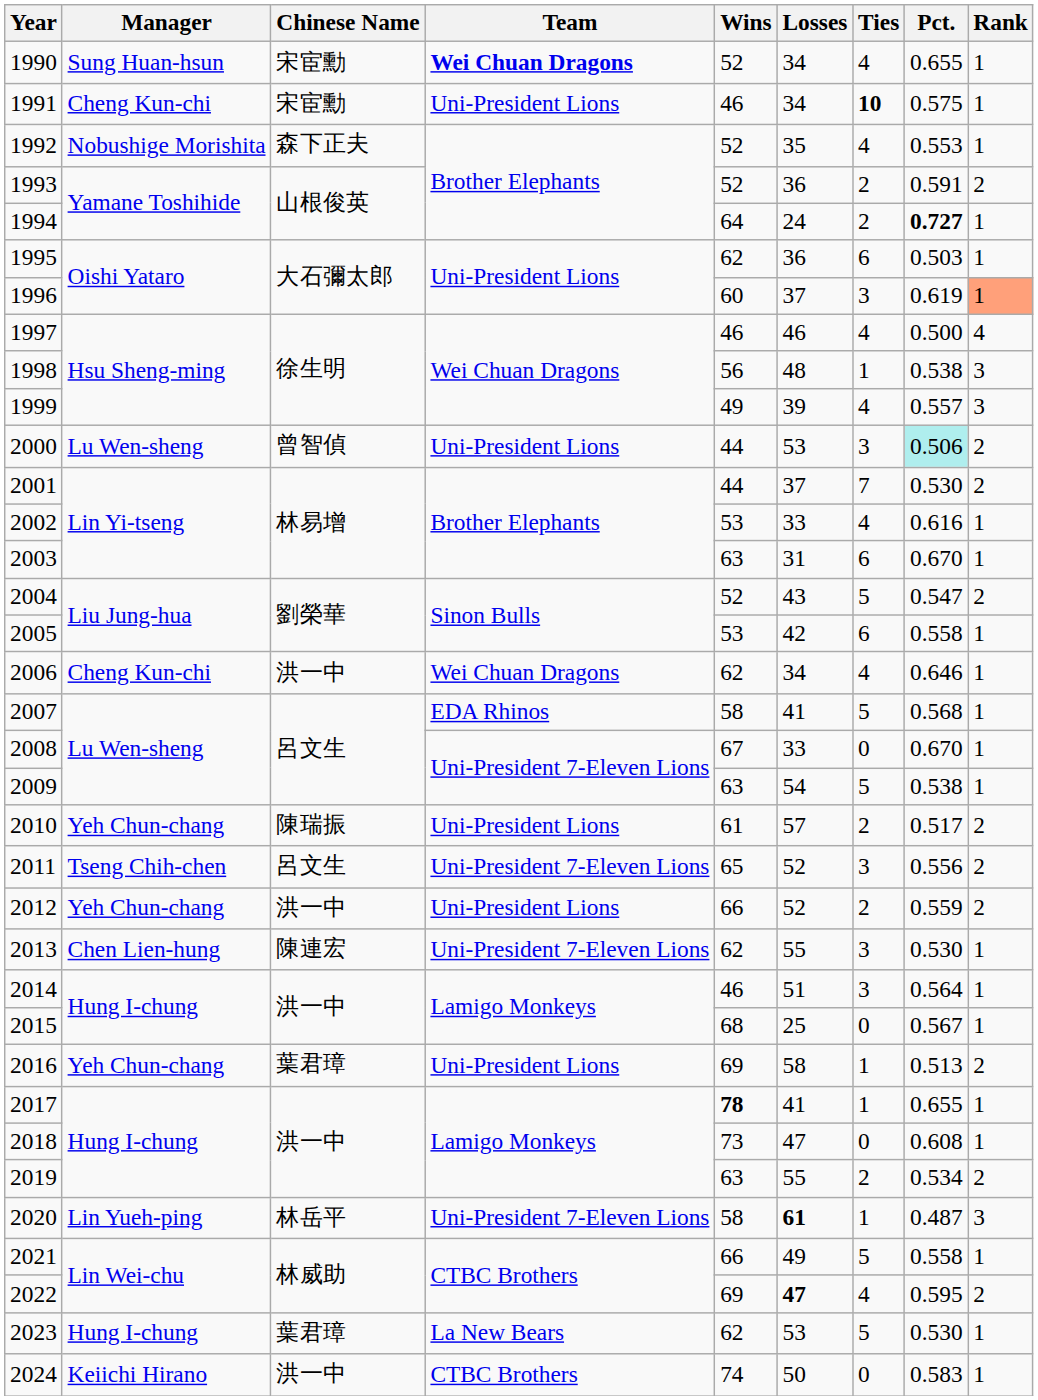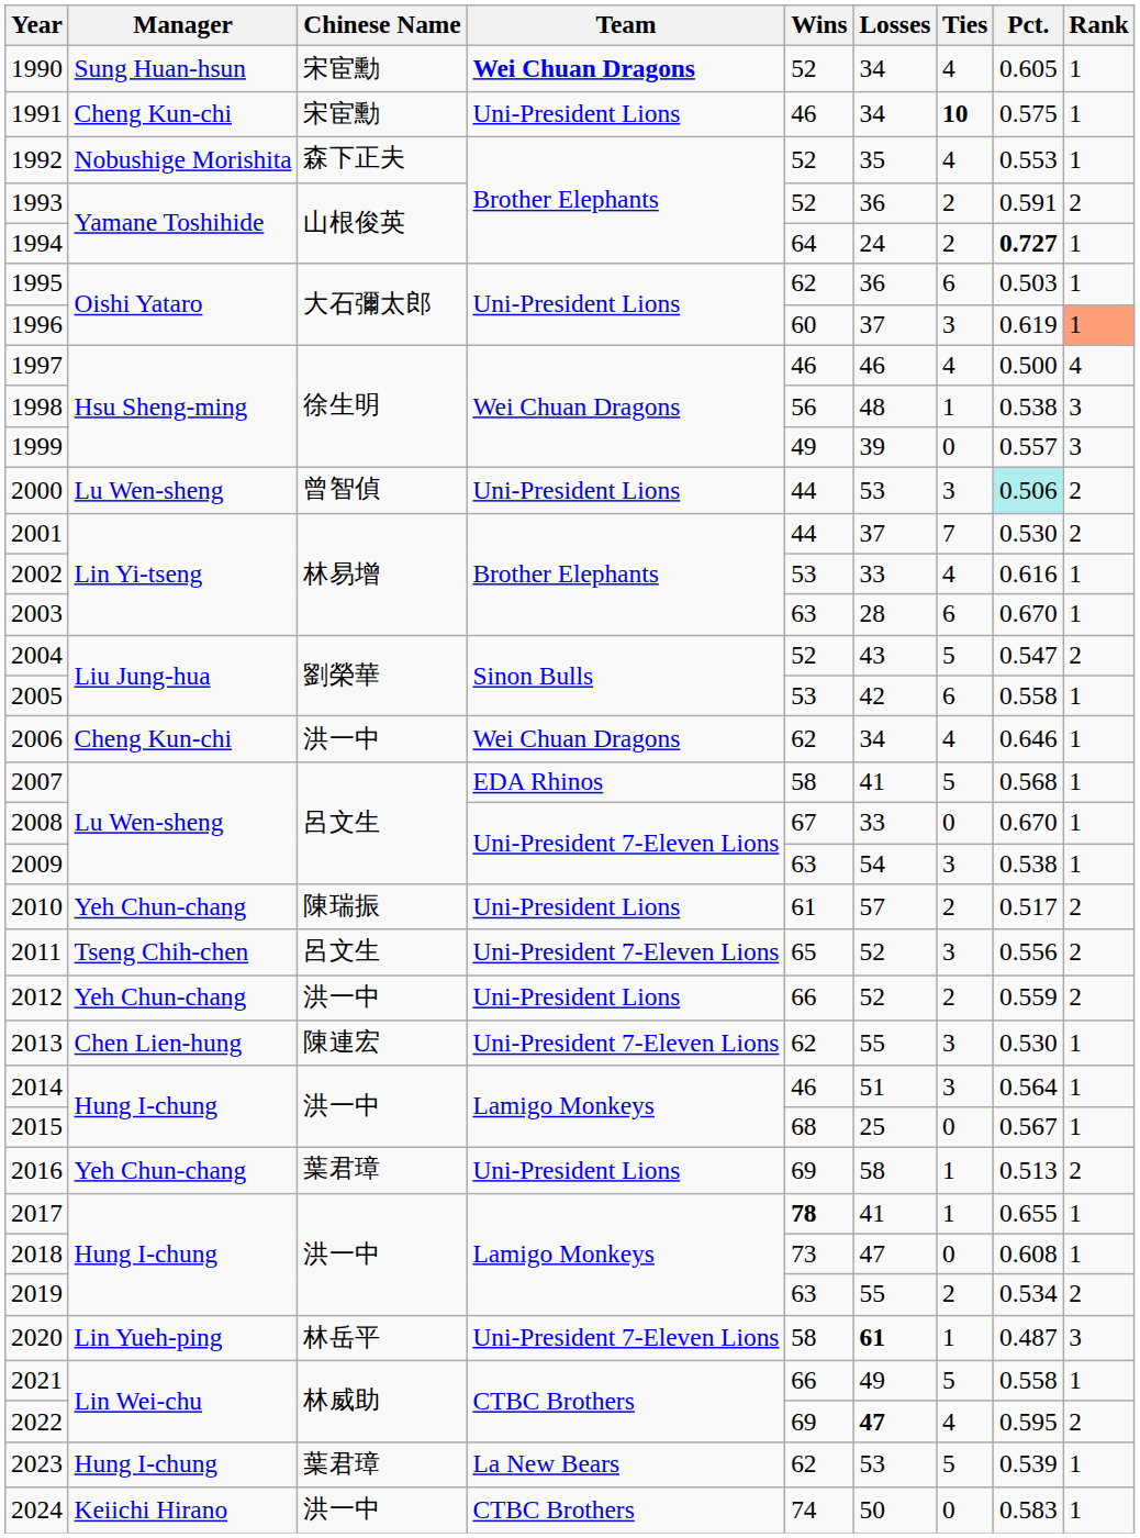1990 | Pct.: 0.655 -> 0.605
1999 | Ties: 4 -> 0
2003 | Losses: 31 -> 28
2009 | Ties: 5 -> 3
2023 | Pct.: 0.530 -> 0.539
